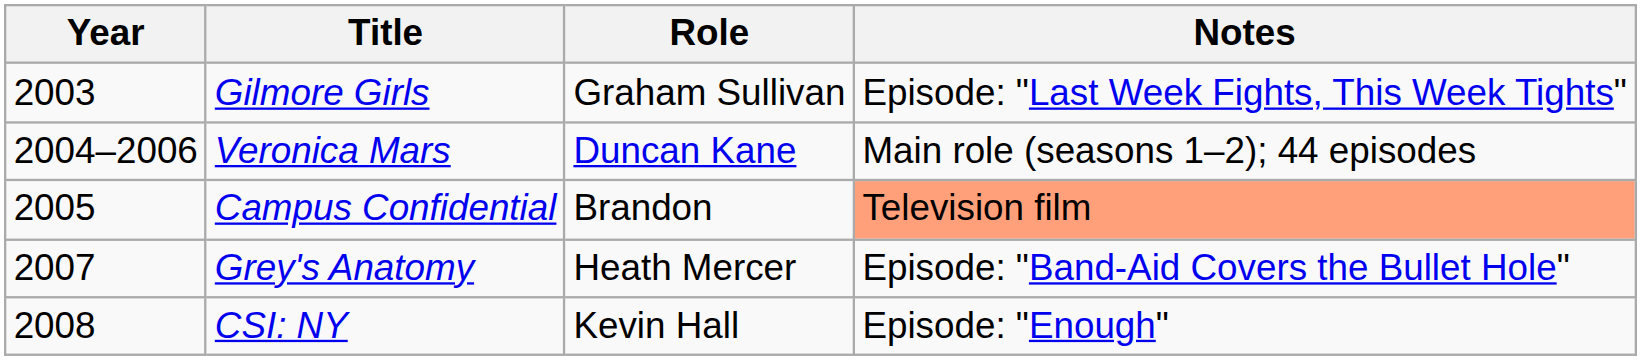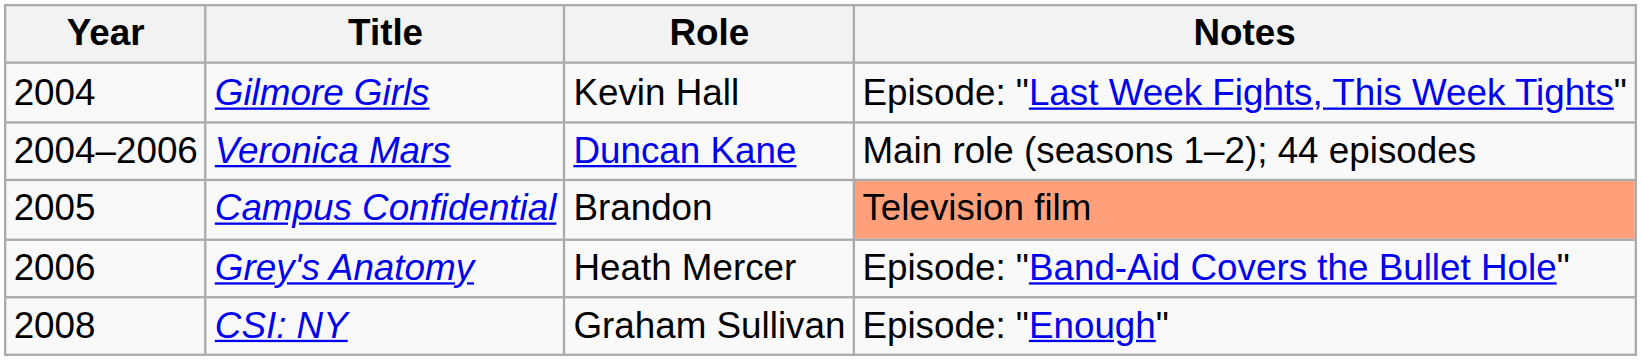Gilmore Girls | Year: 2003 -> 2004
Gilmore Girls | Role: Graham Sullivan -> Kevin Hall
Grey's Anatomy | Year: 2007 -> 2006
CSI: NY | Role: Kevin Hall -> Graham Sullivan
